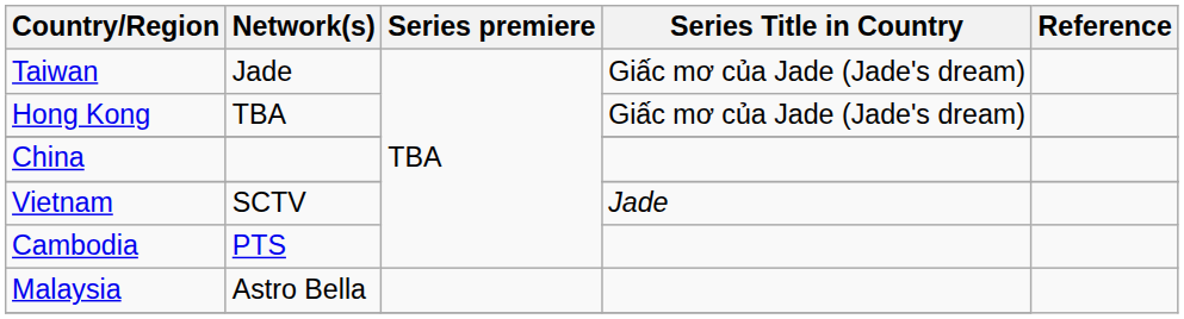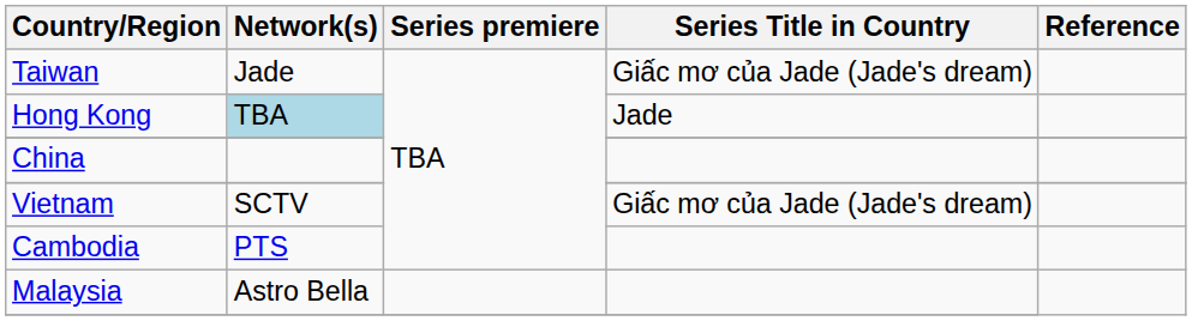Hong Kong | Network(s): no background -> lightblue background
Hong Kong | Series Title in Country: Giấc mơ của Jade (Jade's dream) -> Jade
Vietnam | Series Title in Country: Jade -> Giấc mơ của Jade (Jade's dream)
